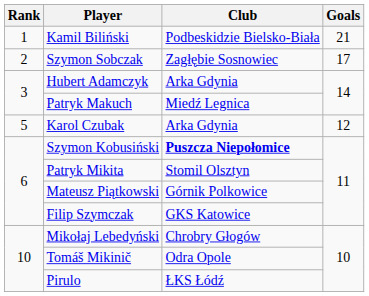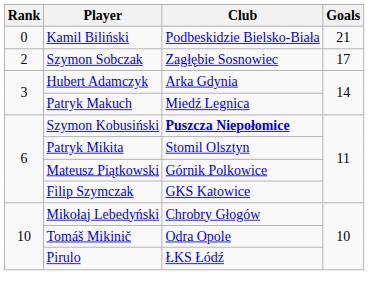Kamil Biliński | Rank: 1 -> 0
- row: 5 | Karol Czubak | Arka Gdynia | 12
